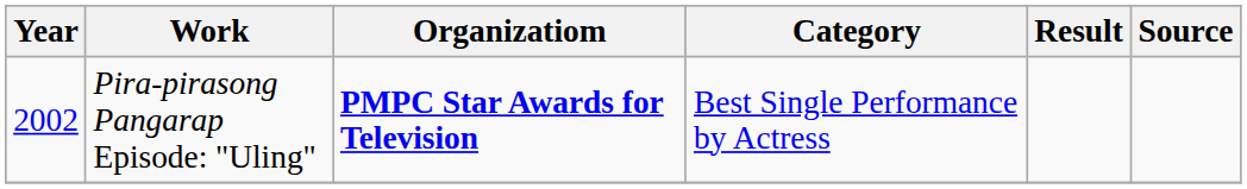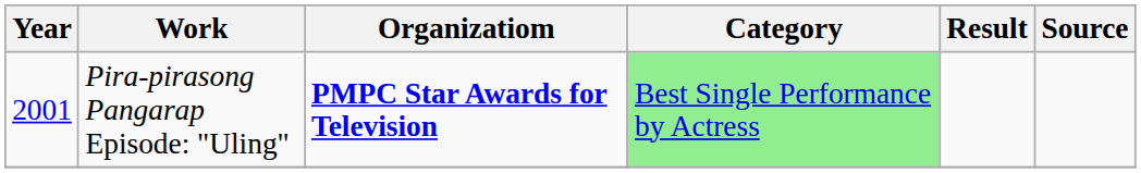Pira-pirasong Pangarap Episode: "Uling" | Year: 2002 -> 2001
Pira-pirasong Pangarap Episode: "Uling" | Category: no background -> lightgreen background
